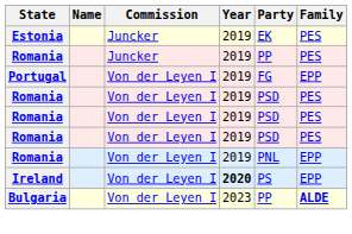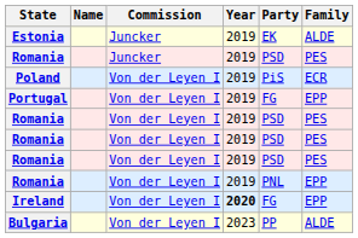Estonia | Family: PES -> ALDE
Romania / Juncker | Party: PP -> PSD
+ row: Poland | Von der Leyen I | 2019 | PiS | ECR
Ireland | Party: PS -> FG
Bulgaria | Family: bold -> normal
